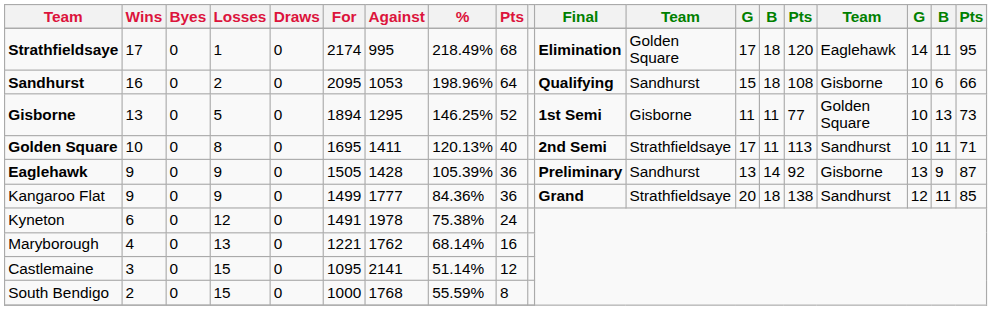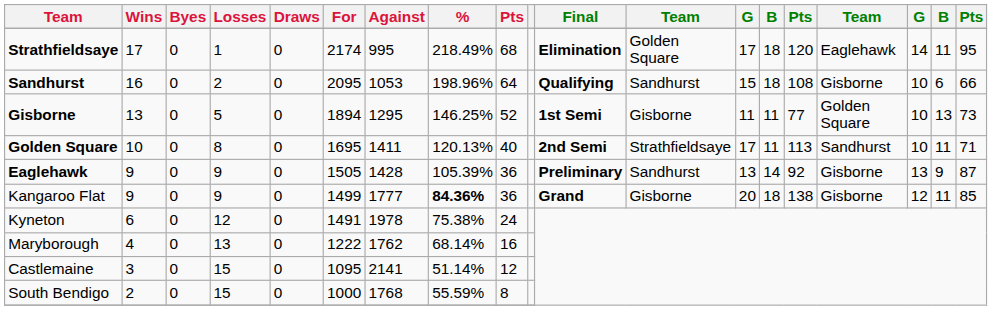Kangaroo Flat | %: normal -> bold
Kangaroo Flat | column 12: Strathfieldsaye -> Gisborne
Kangaroo Flat | column 16: Sandhurst -> Gisborne
Maryborough | For: 1221 -> 1222
